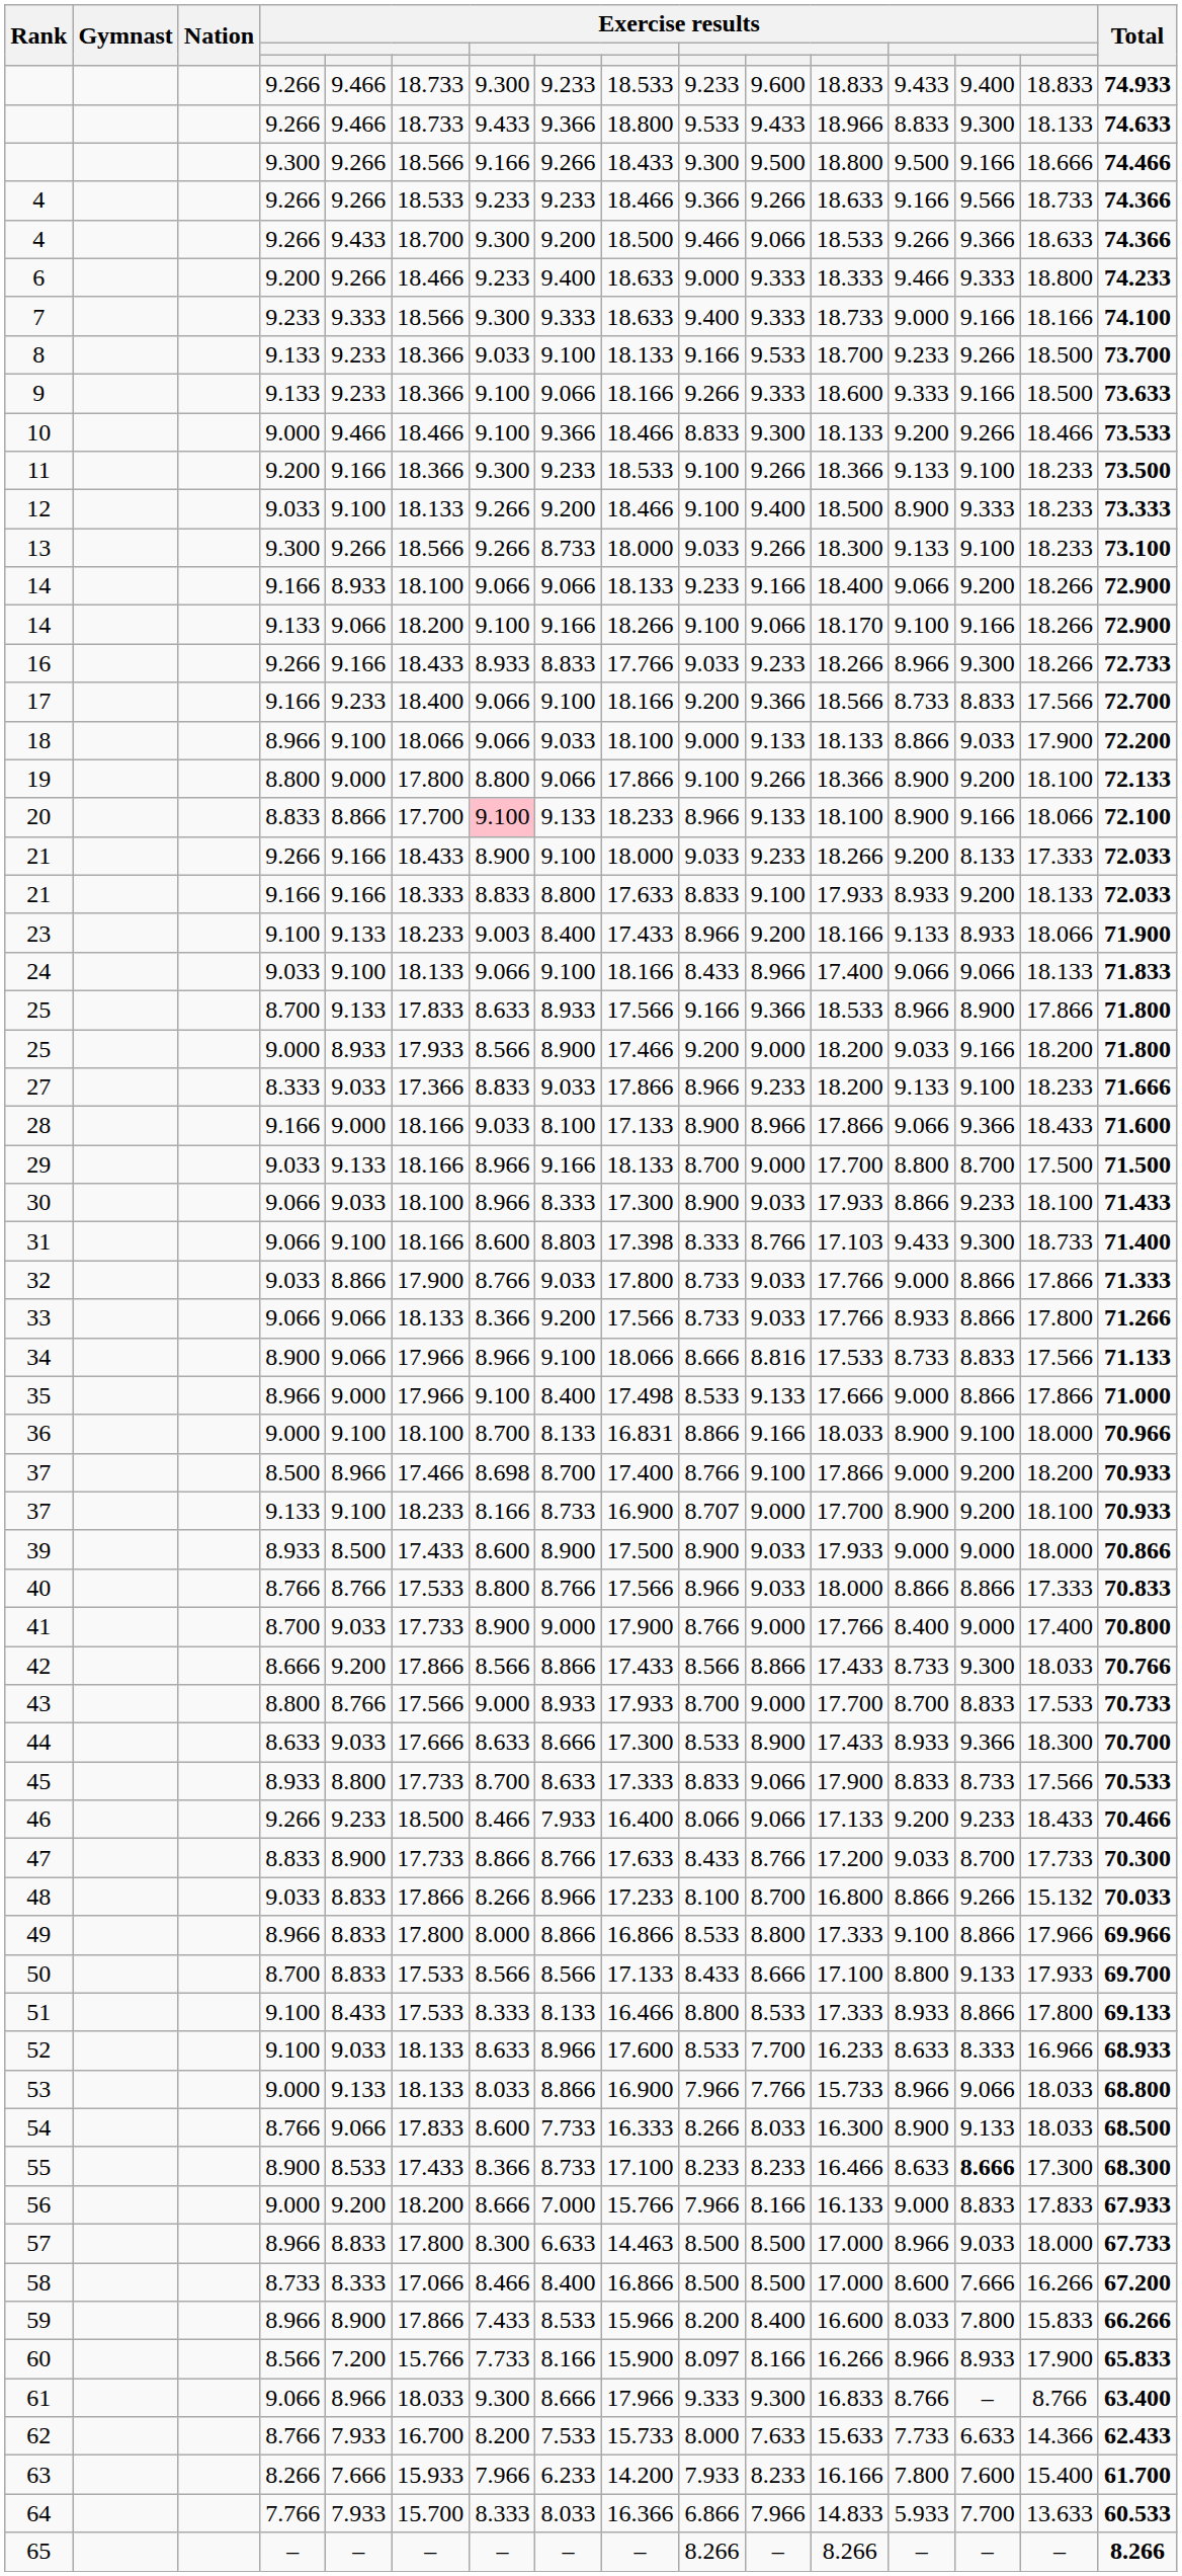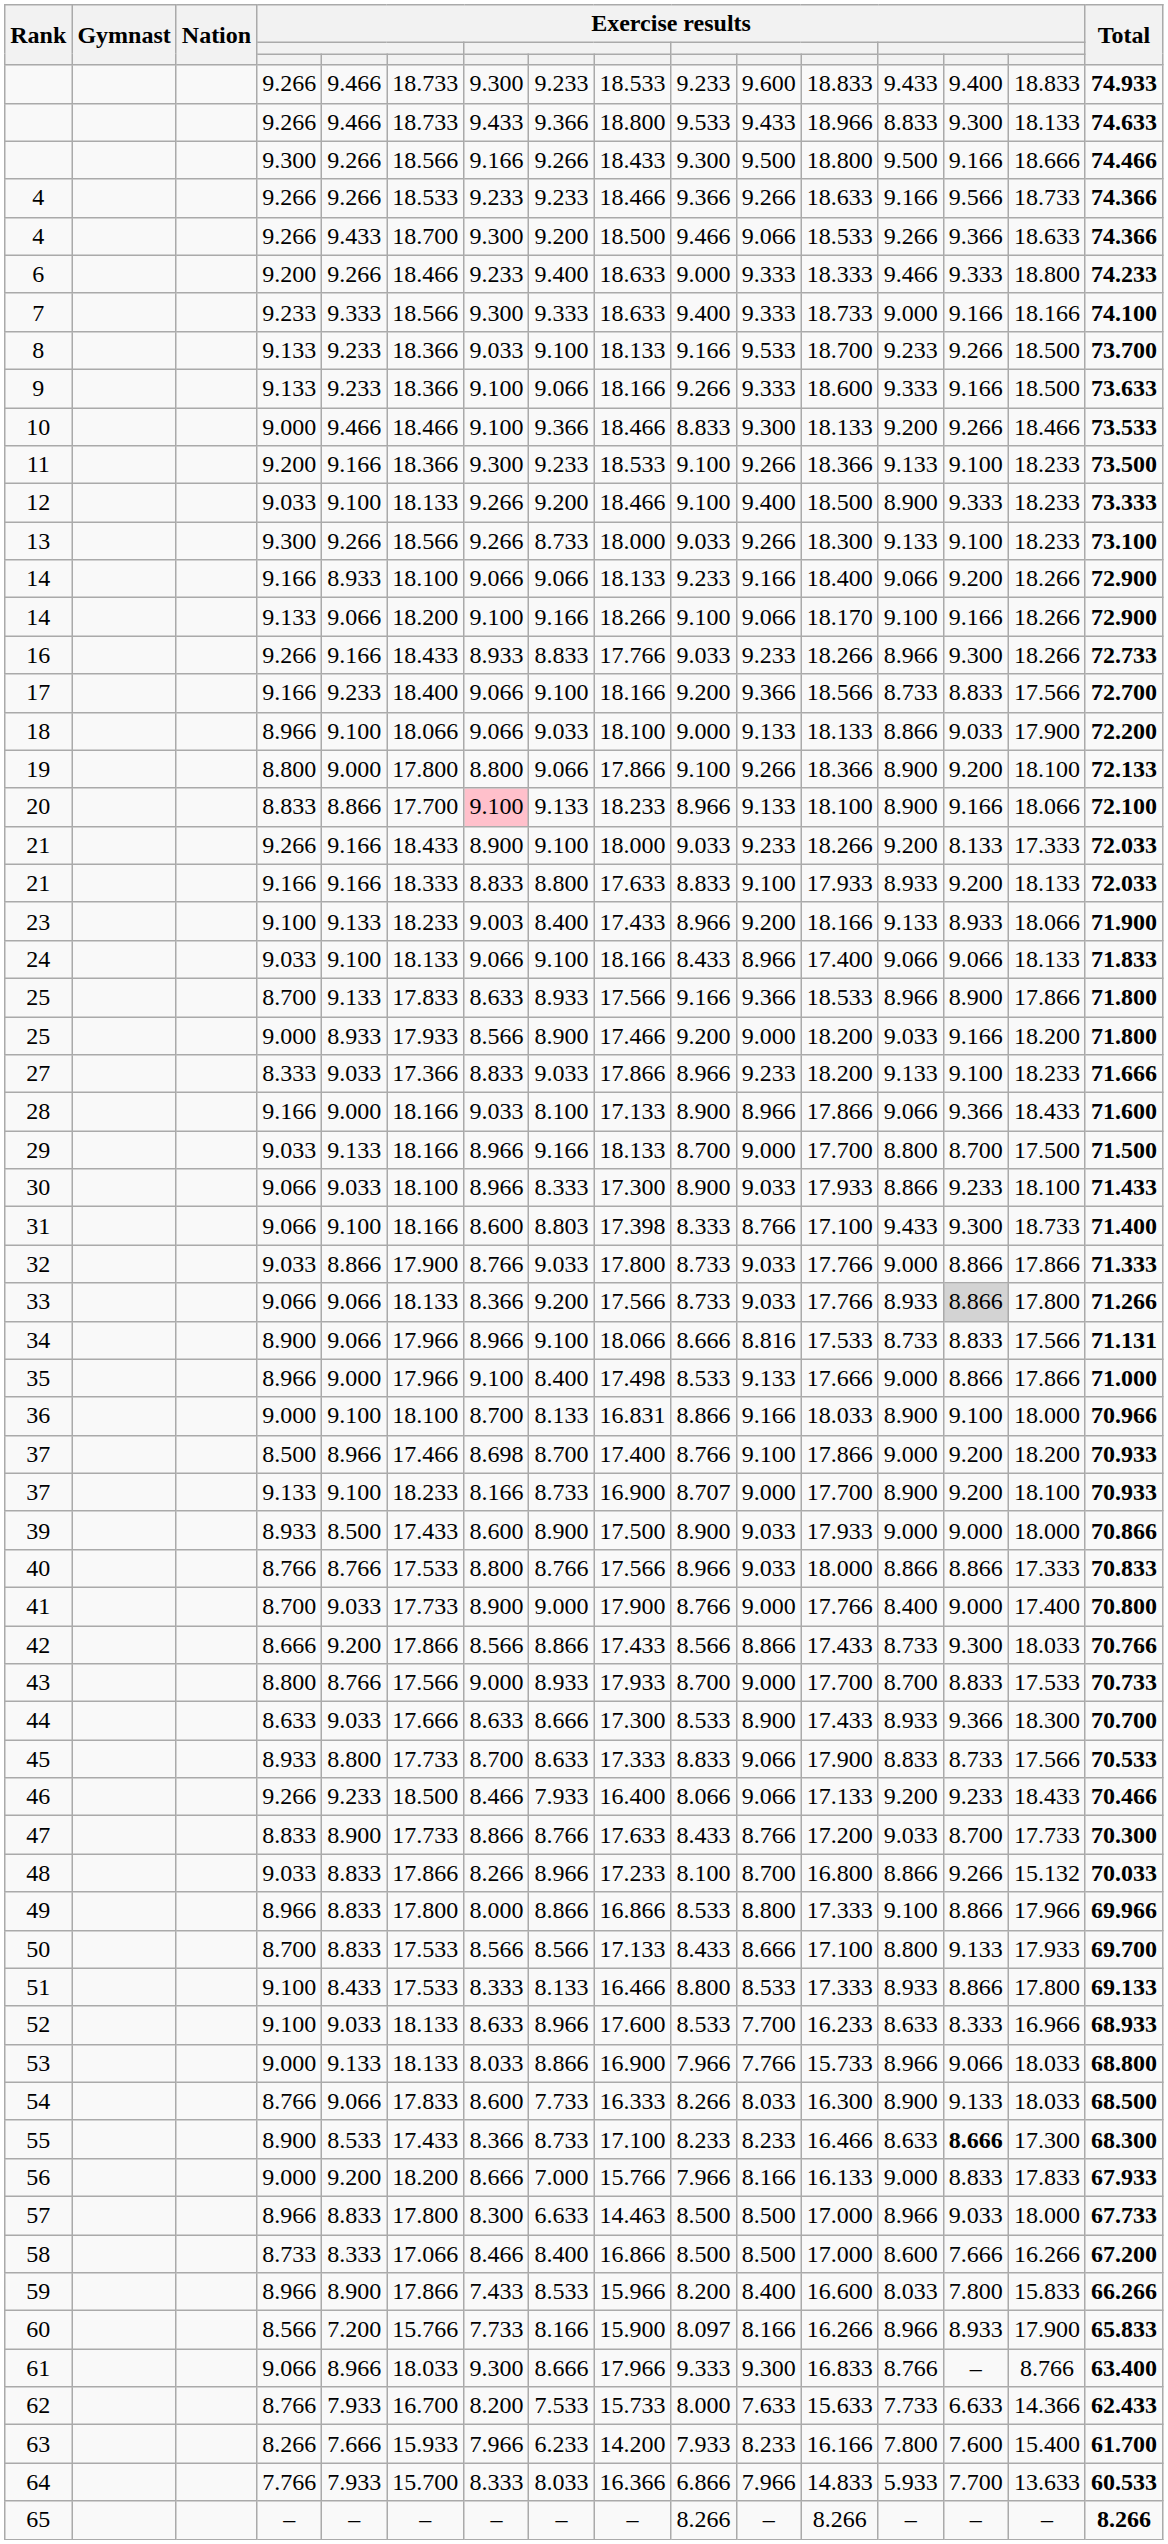31 | column 12: 17.103 -> 17.100
33 | column 14: no background -> lightgrey background
34 | Total: 71.133 -> 71.131
